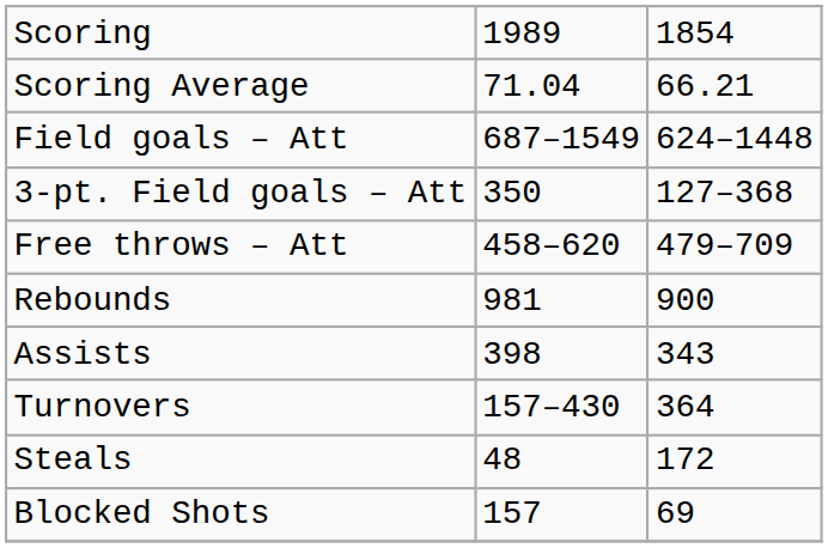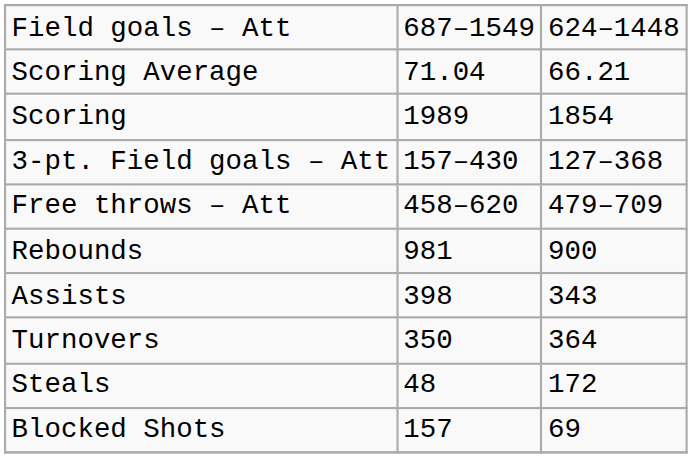rows swapped: Scoring <-> Field goals – Att
3-pt. Field goals – Att | column 2: 350 -> 157–430
Turnovers | column 2: 157–430 -> 350
